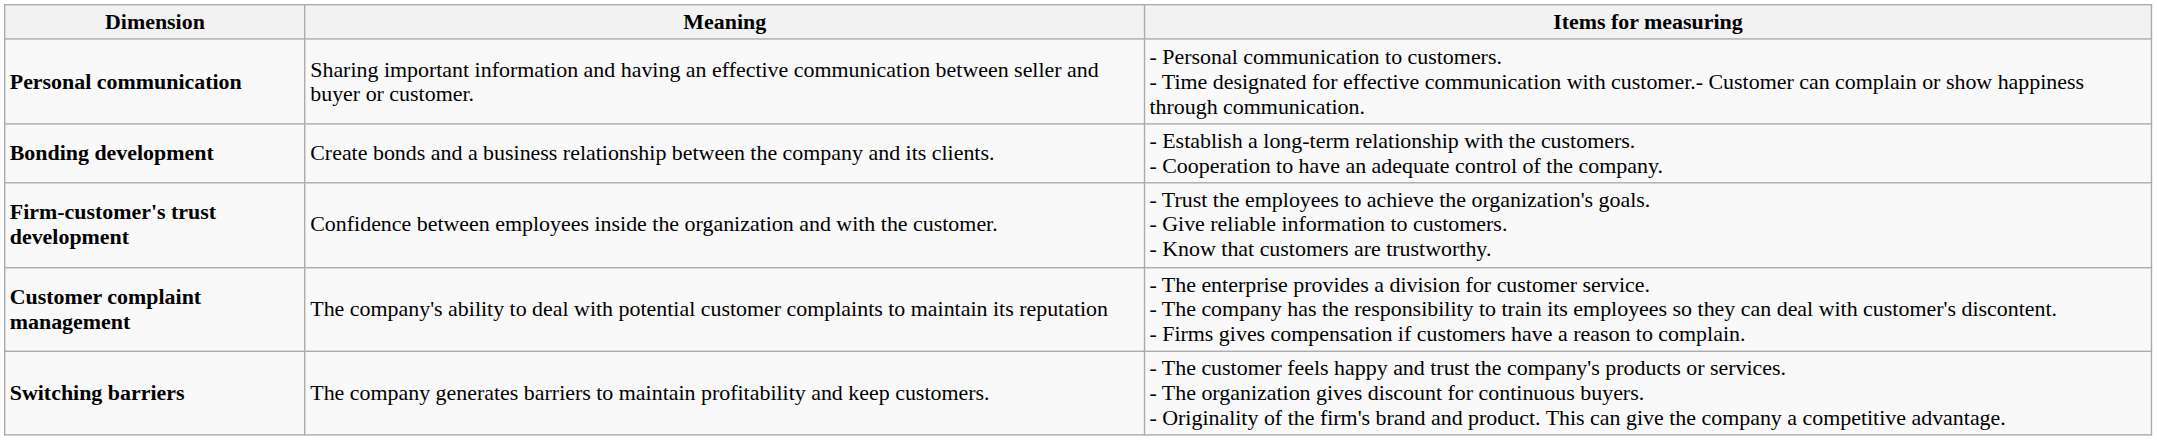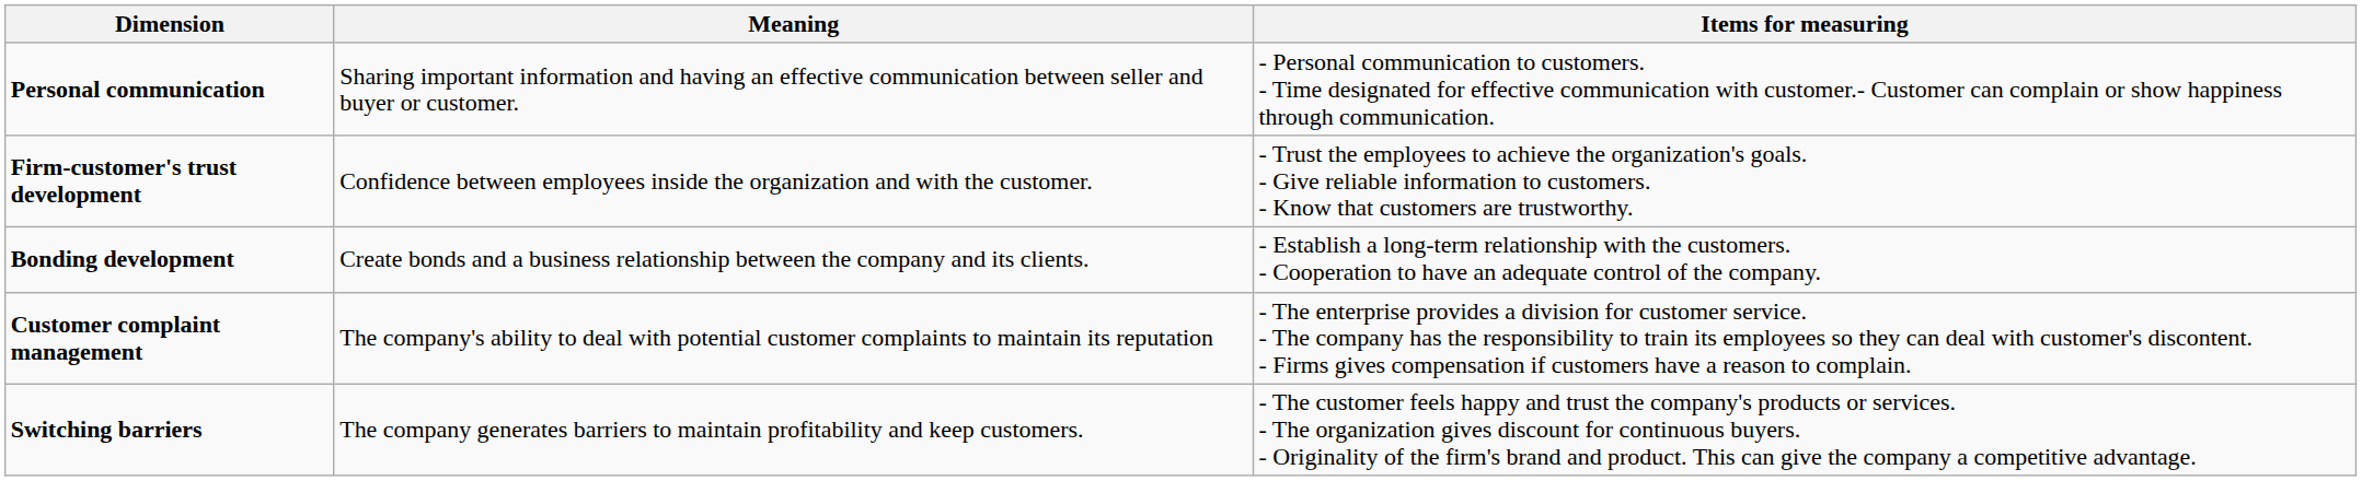rows swapped: Firm-customer's trust development <-> Bonding development
